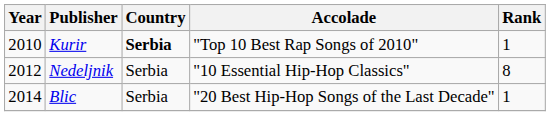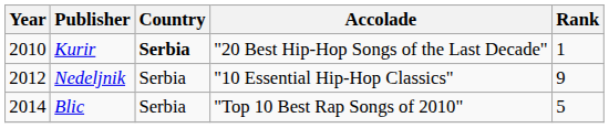Kurir | Accolade: "Top 10 Best Rap Songs of 2010" -> "20 Best Hip-Hop Songs of the Last Decade"
Nedeljnik | Rank: 8 -> 9
Blic | Accolade: "20 Best Hip-Hop Songs of the Last Decade" -> "Top 10 Best Rap Songs of 2010"
Blic | Rank: 1 -> 5
